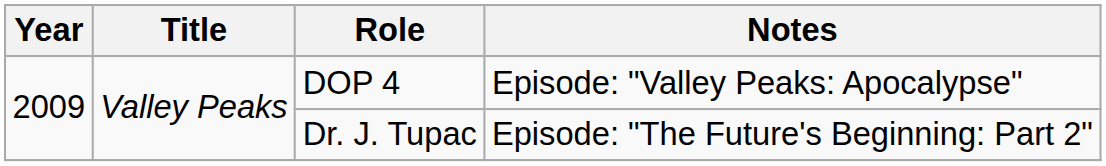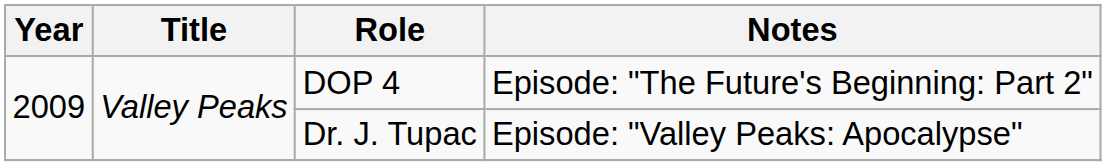DOP 4 | Notes: Episode: "Valley Peaks: Apocalypse" -> Episode: "The Future's Beginning: Part 2"
Dr. J. Tupac | Notes: Episode: "The Future's Beginning: Part 2" -> Episode: "Valley Peaks: Apocalypse"
